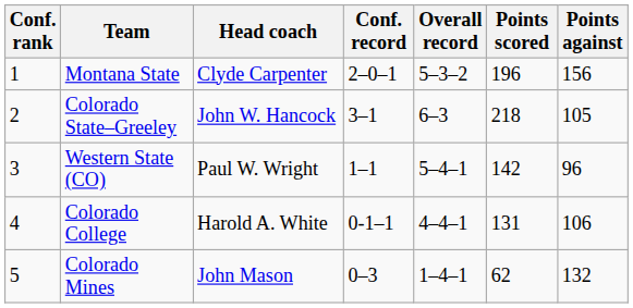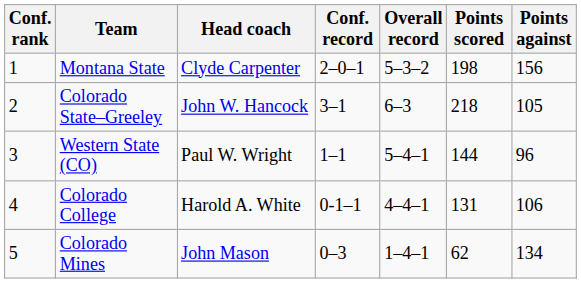Montana State | Points scored: 196 -> 198
Western State (CO) | Points scored: 142 -> 144
Colorado Mines | Points against: 132 -> 134
